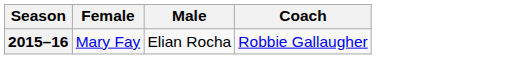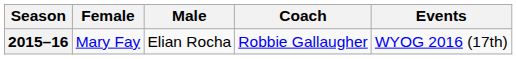+ column: Events | WYOG 2016 (17th)
